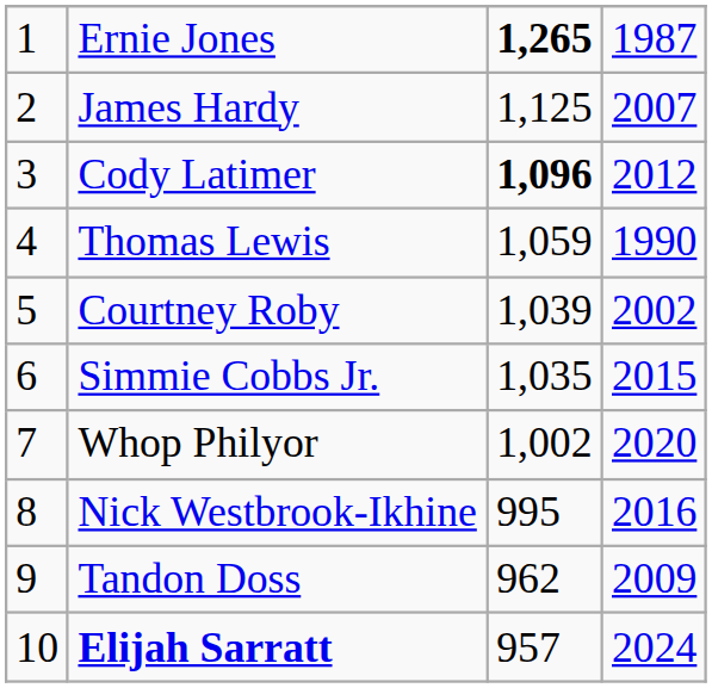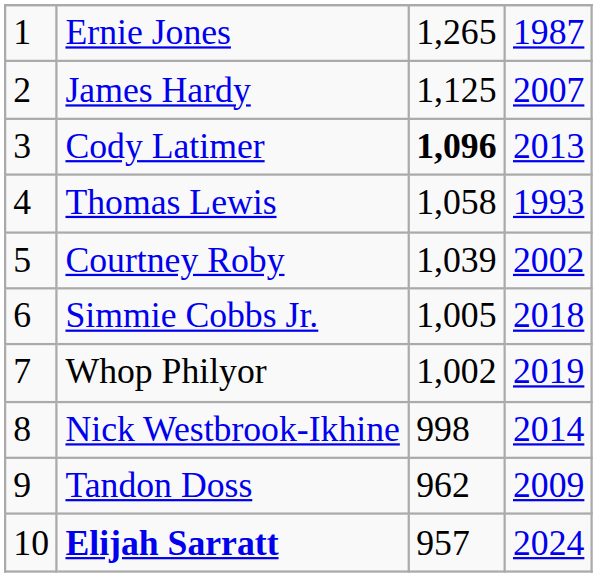Ernie Jones | column 3: bold -> normal
Cody Latimer | column 4: 2012 -> 2013
Thomas Lewis | column 3: 1,059 -> 1,058
Thomas Lewis | column 4: 1990 -> 1993
Simmie Cobbs Jr. | column 3: 1,035 -> 1,005
Simmie Cobbs Jr. | column 4: 2015 -> 2018
Whop Philyor | column 4: 2020 -> 2019
Nick Westbrook-Ikhine | column 3: 995 -> 998
Nick Westbrook-Ikhine | column 4: 2016 -> 2014
